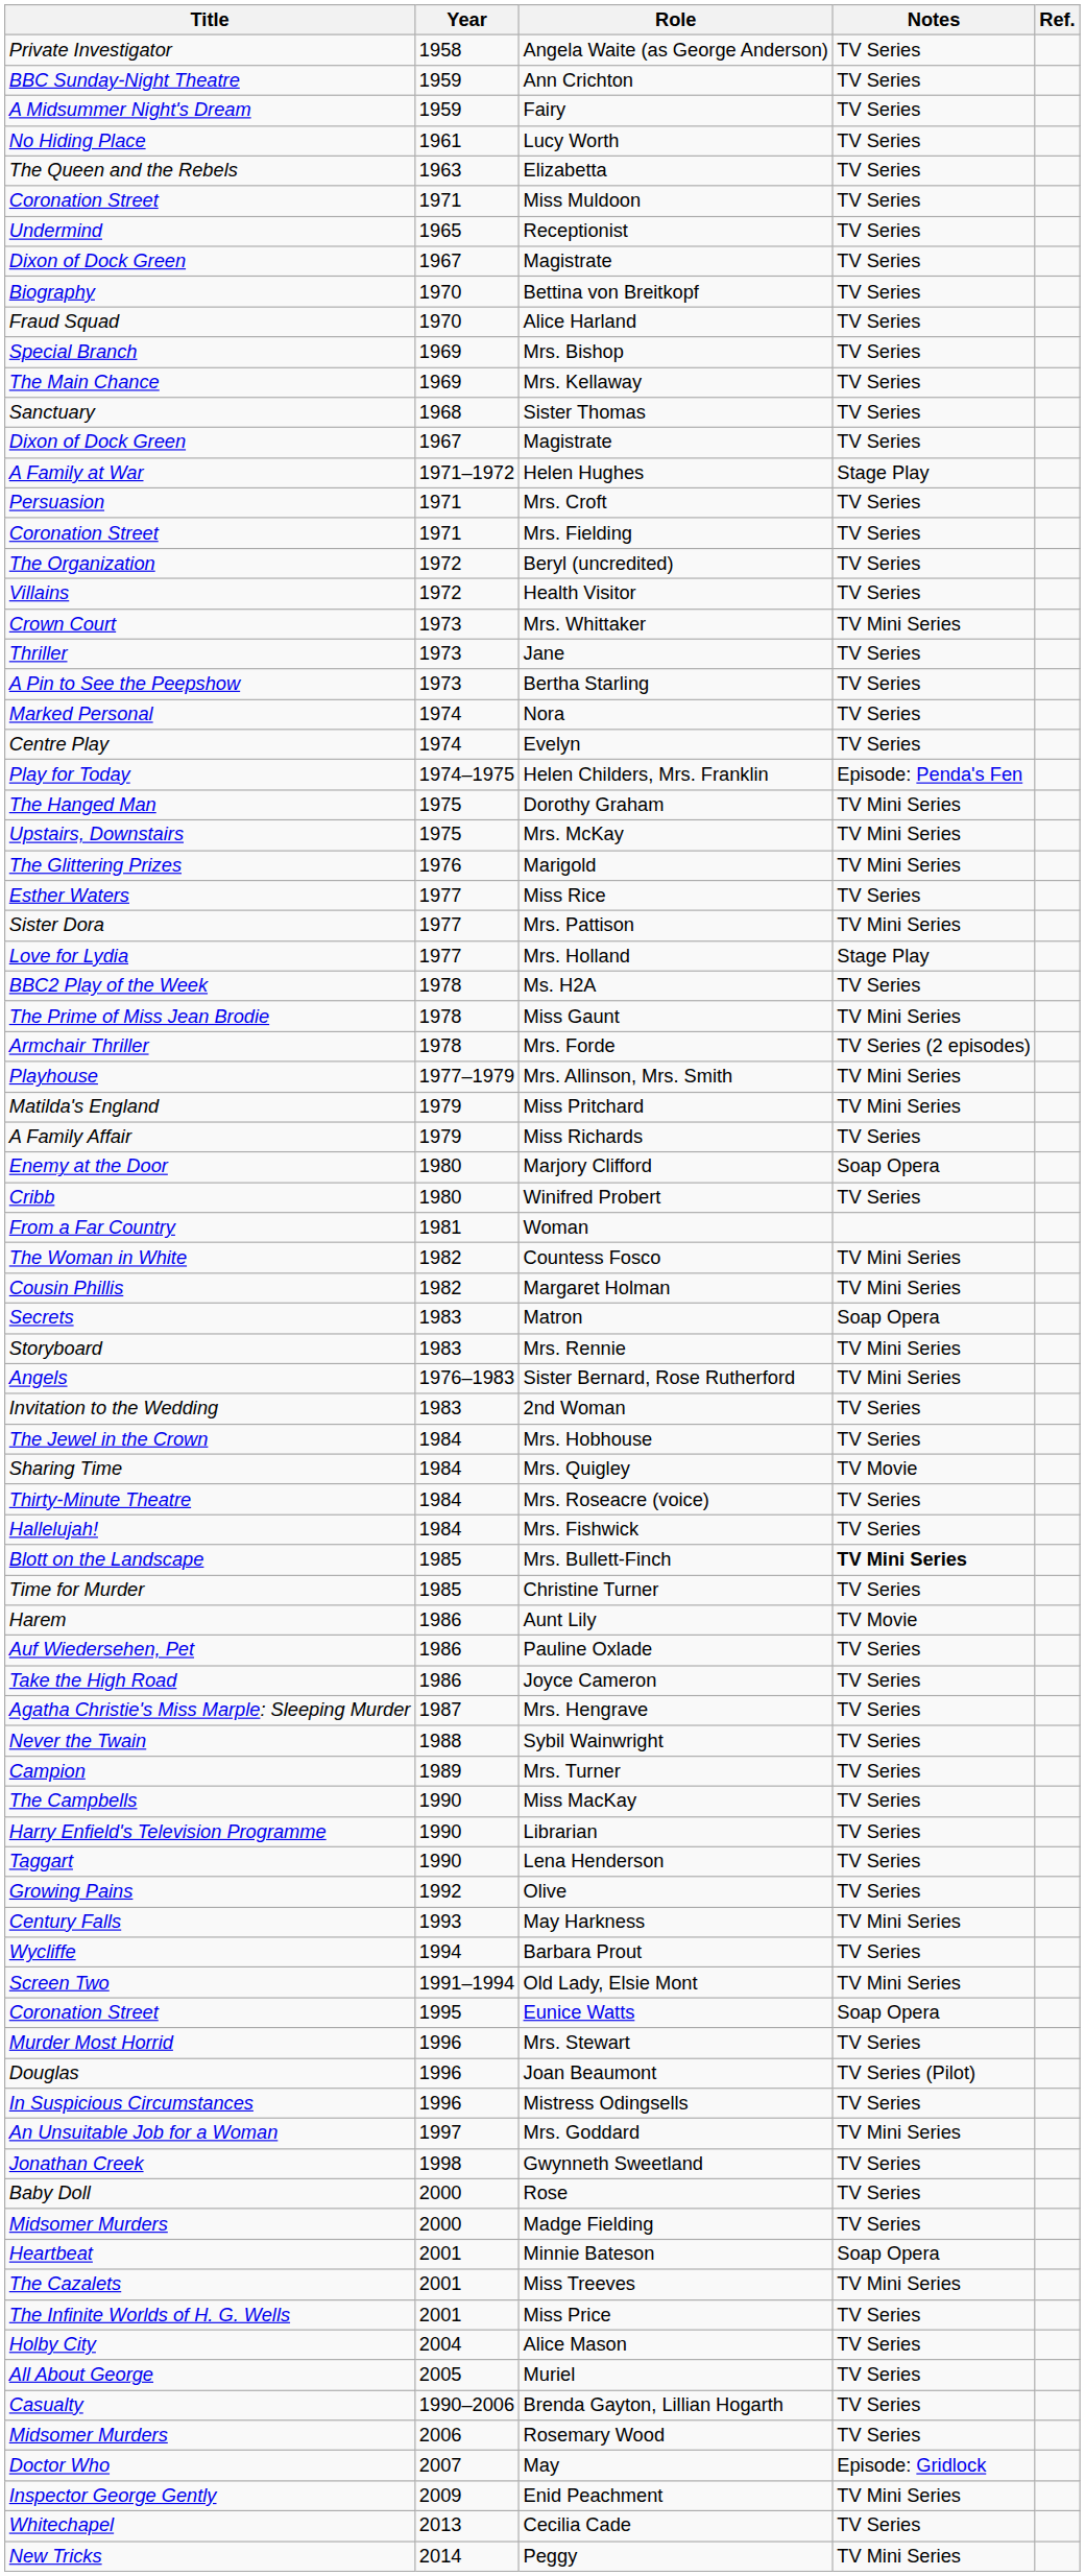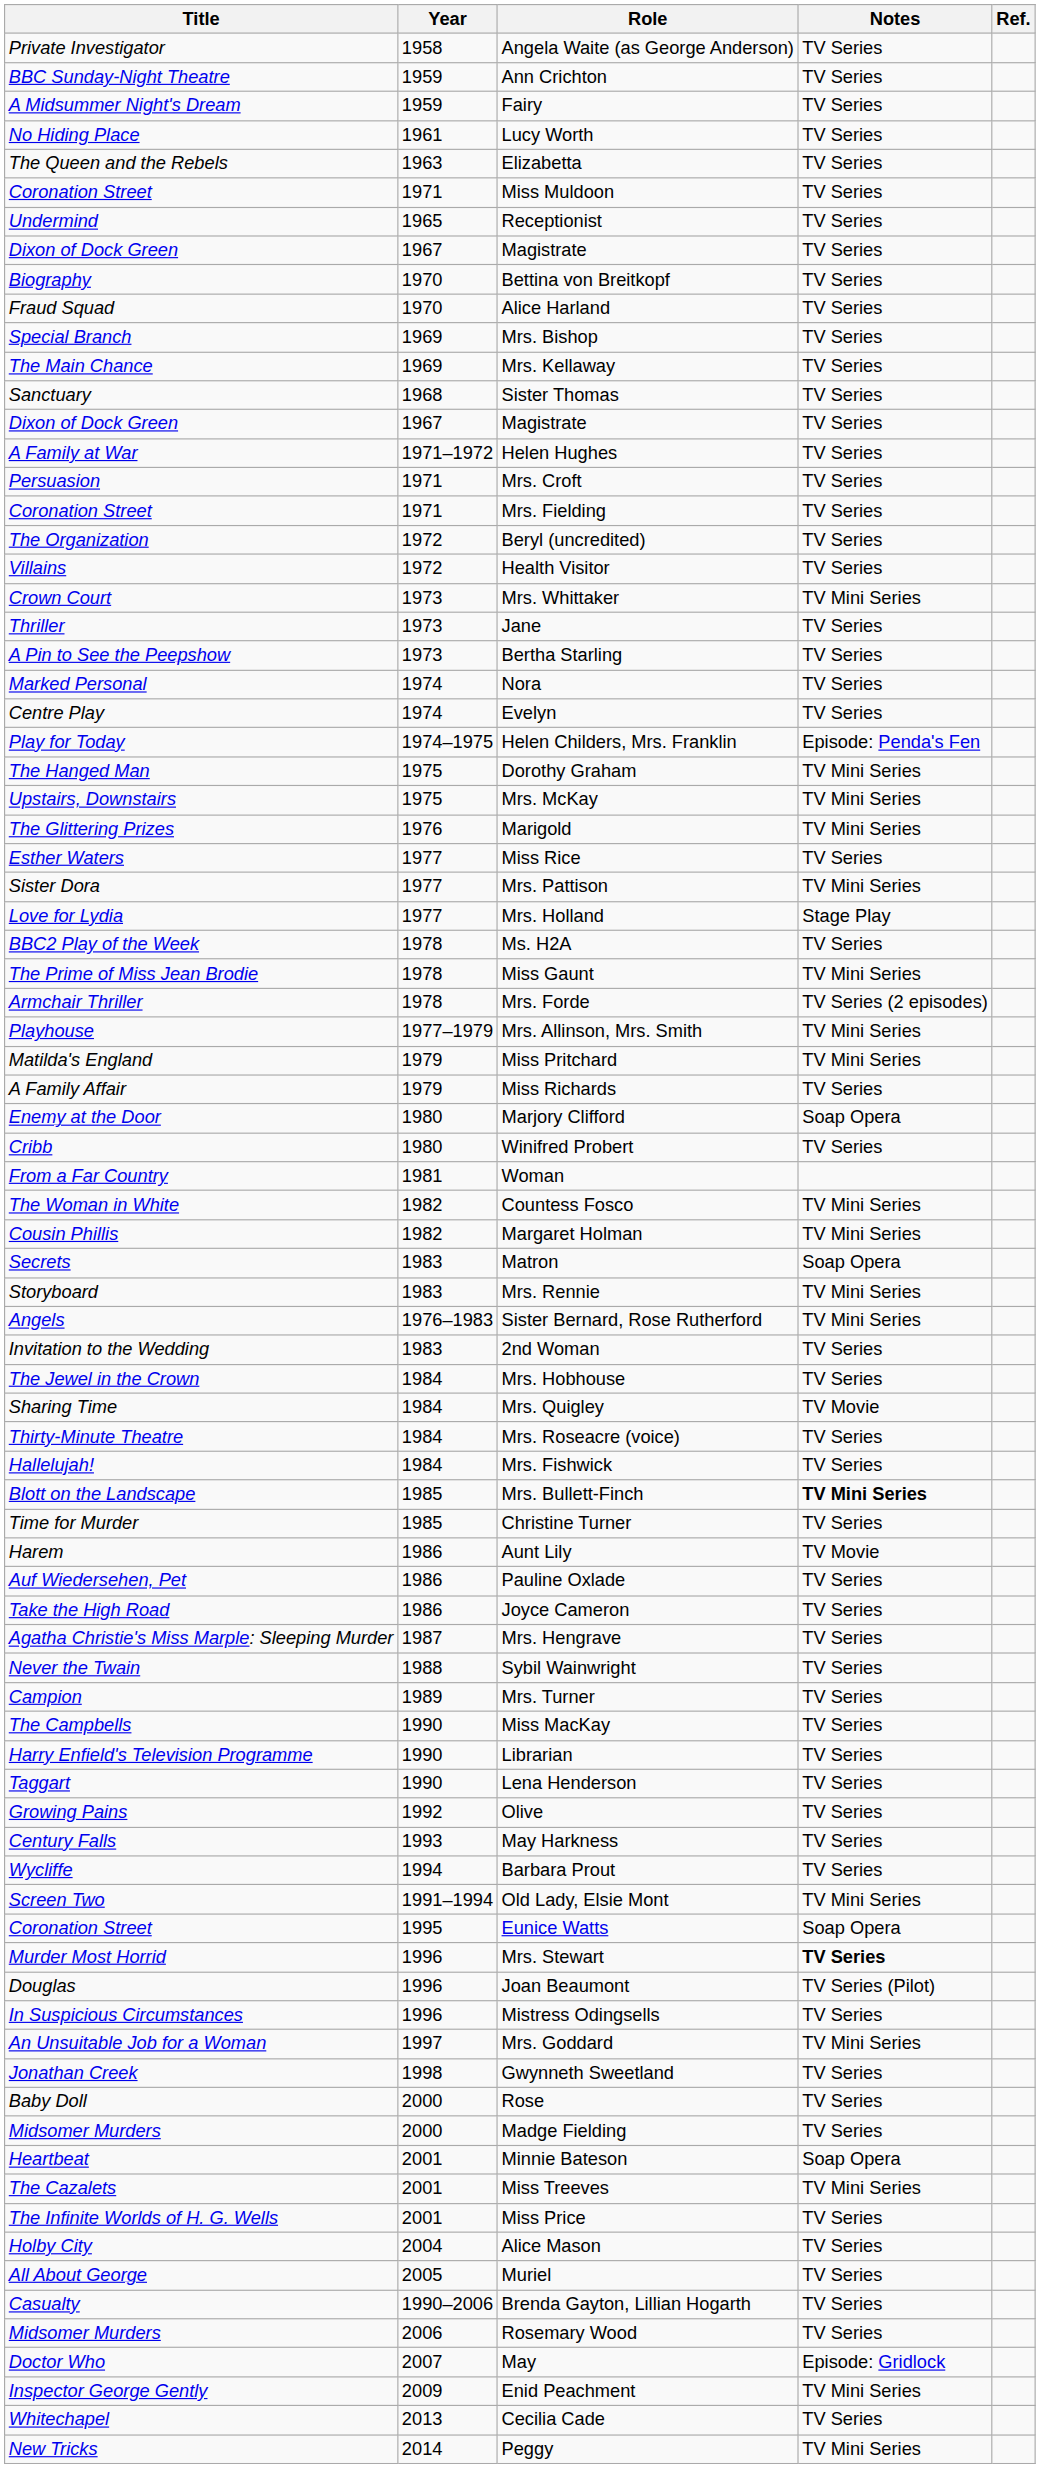Helen Hughes | Notes: Stage Play -> TV Series
May Harkness | Notes: TV Mini Series -> TV Series
Mrs. Stewart | Notes: normal -> bold
